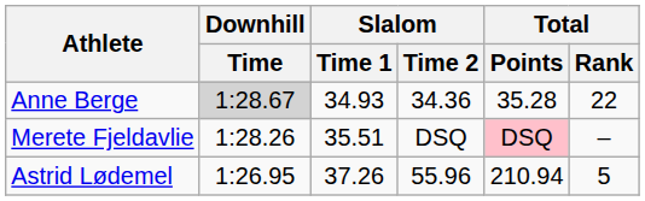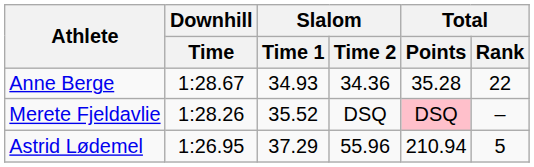Anne Berge | Downhill / Time: lightgrey background -> no background
Merete Fjeldavlie | Slalom / Time 1: 35.51 -> 35.52
Astrid Lødemel | Slalom / Time 1: 37.26 -> 37.29
